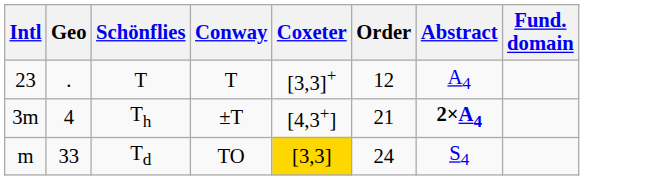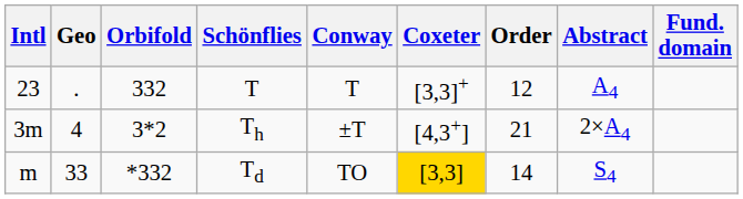+ column: Orbifold | 332 | 3*2 | *332
Th | Abstract: bold -> normal
Td | Order: 24 -> 14
